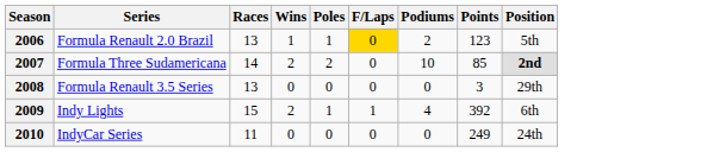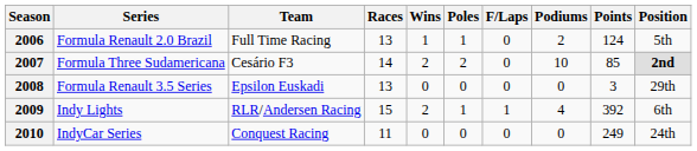+ column: Team | Full Time Racing | Cesário F3 | Epsilon Euskadi | RLR/Andersen Racing | Conquest Racing
2006 | F/Laps: gold background -> no background
2006 | Points: 123 -> 124
